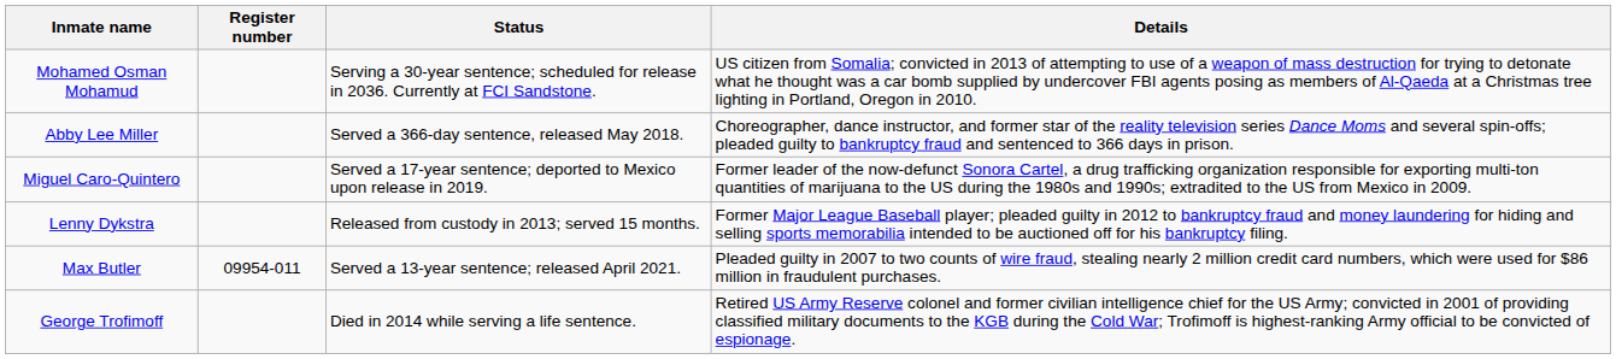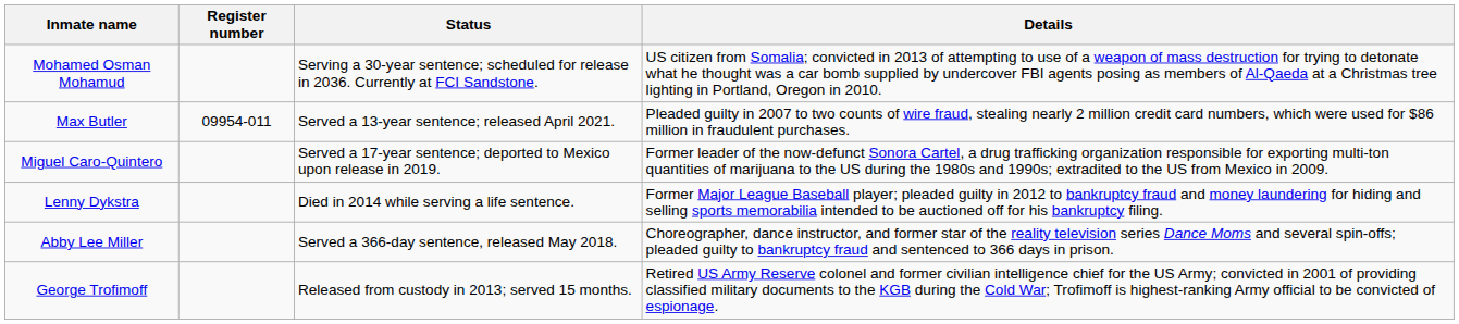rows swapped: Abby Lee Miller <-> Max Butler
Lenny Dykstra | Status: Released from custody in 2013; served 15 months. -> Died in 2014 while serving a life sentence.
George Trofimoff | Status: Died in 2014 while serving a life sentence. -> Released from custody in 2013; served 15 months.
